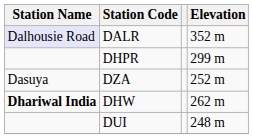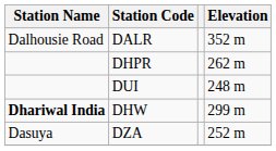DALR | Station Name: lavender background -> no background
DHPR | Elevation: 299 m -> 262 m
rows swapped: DZA <-> DUI
DHW | Elevation: 262 m -> 299 m
